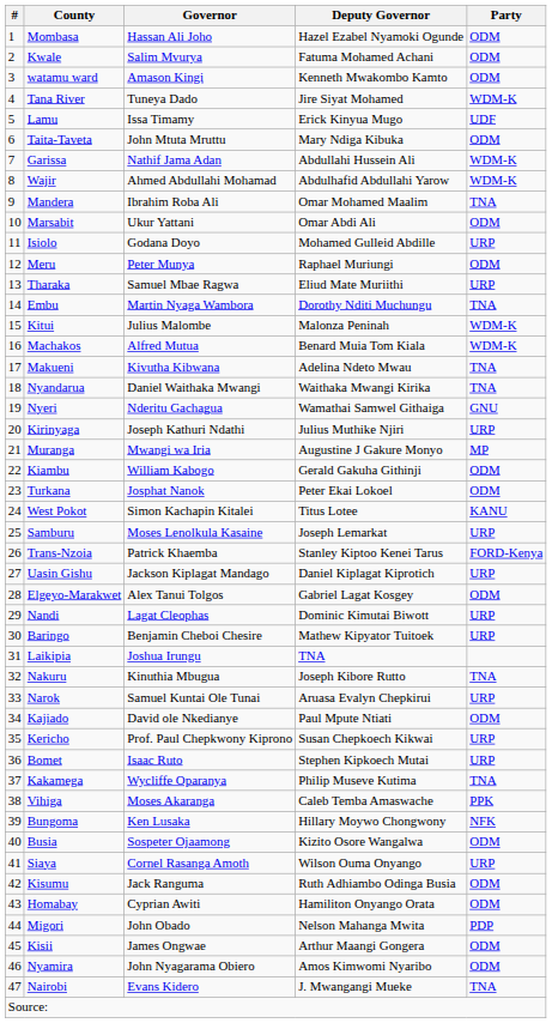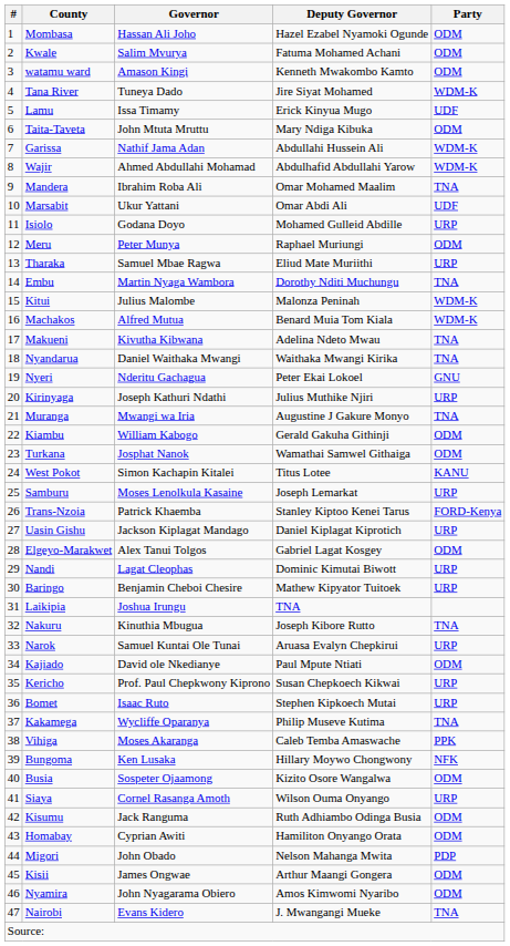Marsabit | Party: ODM -> UDF
Nyeri | Deputy Governor: Wamathai Samwel Githaiga -> Peter Ekai Lokoel
Muranga | Party: MP -> TNA
Turkana | Deputy Governor: Peter Ekai Lokoel -> Wamathai Samwel Githaiga
